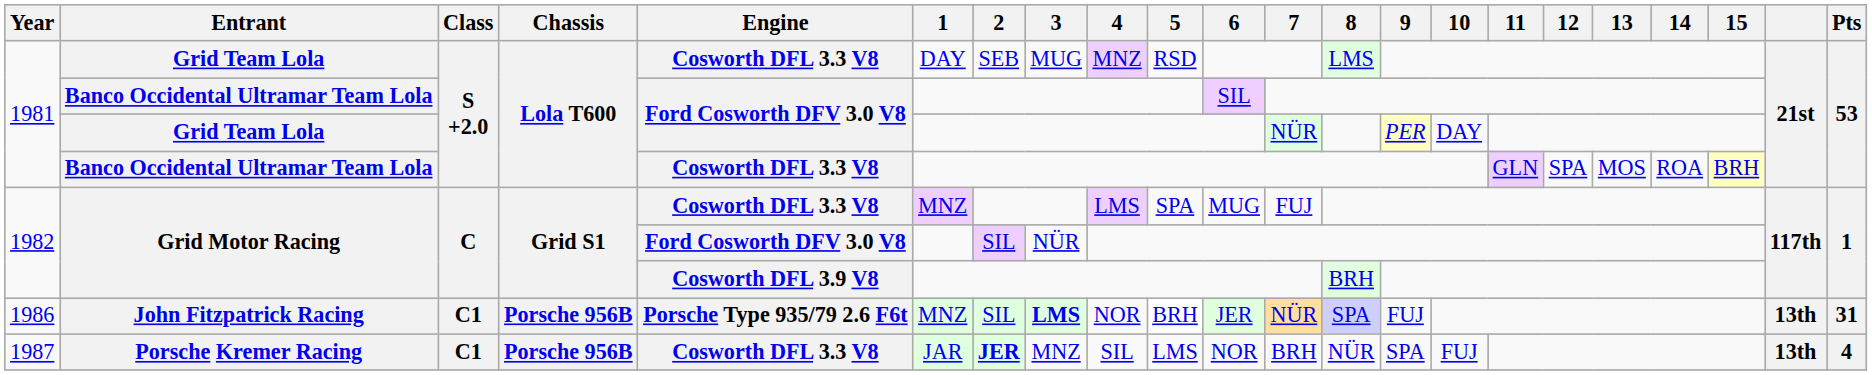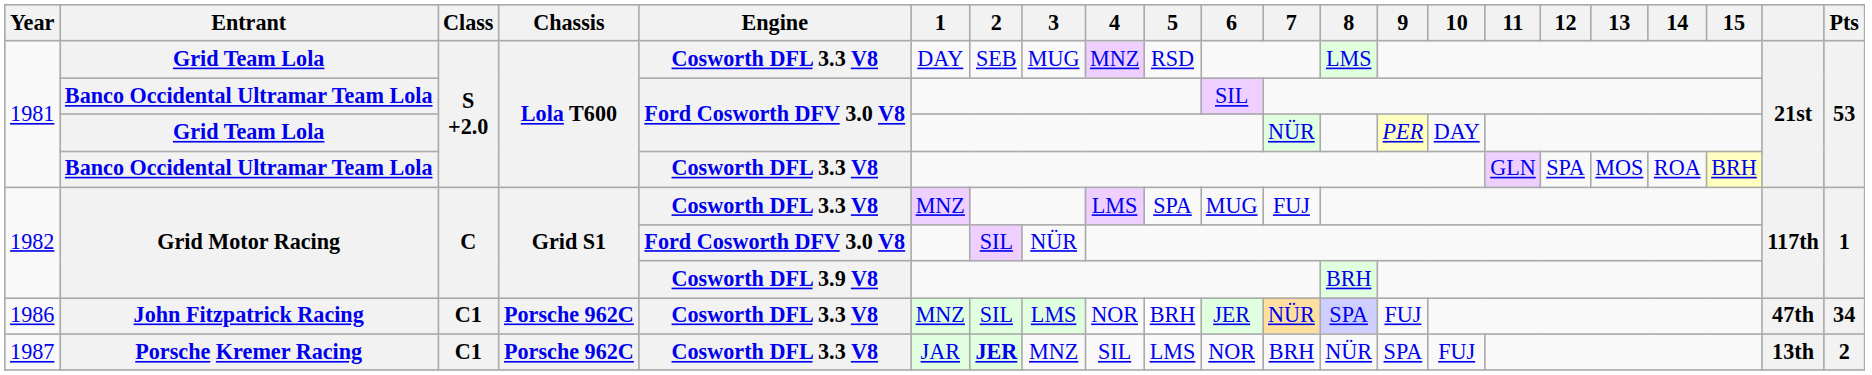John Fitzpatrick Racing | Chassis: Porsche 956B -> Porsche 962C
John Fitzpatrick Racing | Engine: Porsche Type 935/79 2.6 F6t -> Cosworth DFL 3.3 V8
John Fitzpatrick Racing | 3: bold -> normal
John Fitzpatrick Racing | column 21: 13th -> 47th
John Fitzpatrick Racing | Pts: 31 -> 34
Porsche Kremer Racing | Chassis: Porsche 956B -> Porsche 962C
Porsche Kremer Racing | Pts: 4 -> 2
